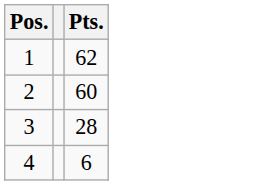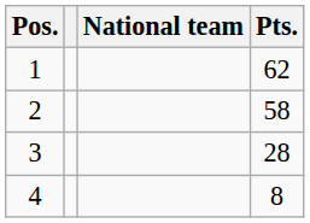+ column: National team
2 | Pts.: 60 -> 58
4 | Pts.: 6 -> 8
